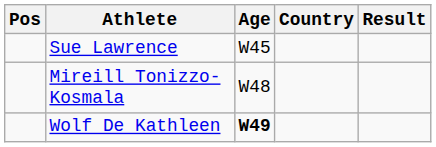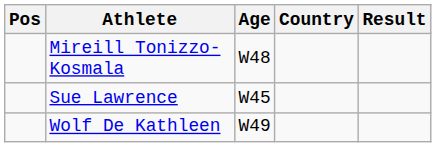rows swapped: Mireill Tonizzo-Kosmala <-> Sue Lawrence
Wolf De Kathleen | Age: bold -> normal
